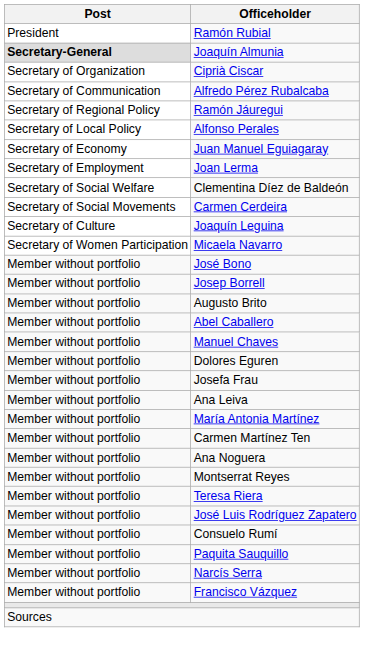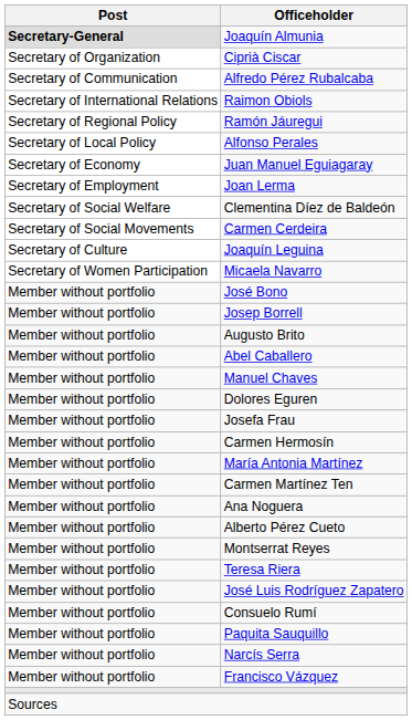- row: President | Ramón Rubial
+ row: Secretary of International Relations | Raimon Obiols
+ row: Member without portfolio | Carmen Hermosín
- row: Member without portfolio | Ana Leiva
+ row: Member without portfolio | Alberto Pérez Cueto
